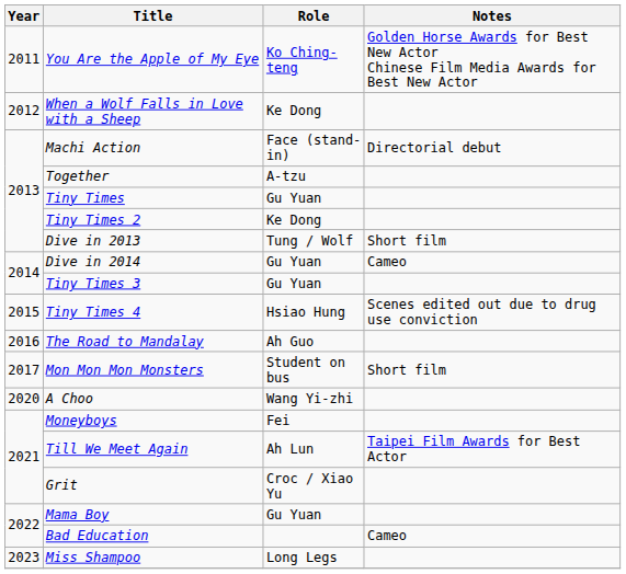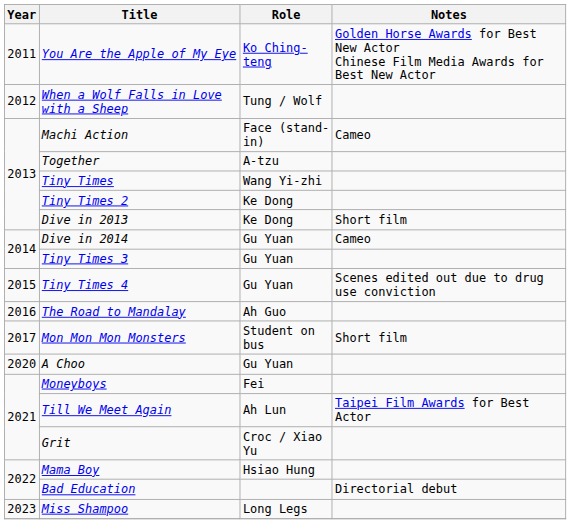When a Wolf Falls in Love with a Sheep | Role: Ke Dong -> Tung / Wolf
Machi Action | Notes: Directorial debut -> Cameo
Tiny Times | Role: Gu Yuan -> Wang Yi-zhi
Dive in 2013 | Role: Tung / Wolf -> Ke Dong
Tiny Times 4 | Role: Hsiao Hung -> Gu Yuan
A Choo | Role: Wang Yi-zhi -> Gu Yuan
Mama Boy | Role: Gu Yuan -> Hsiao Hung
Bad Education | Notes: Cameo -> Directorial debut
